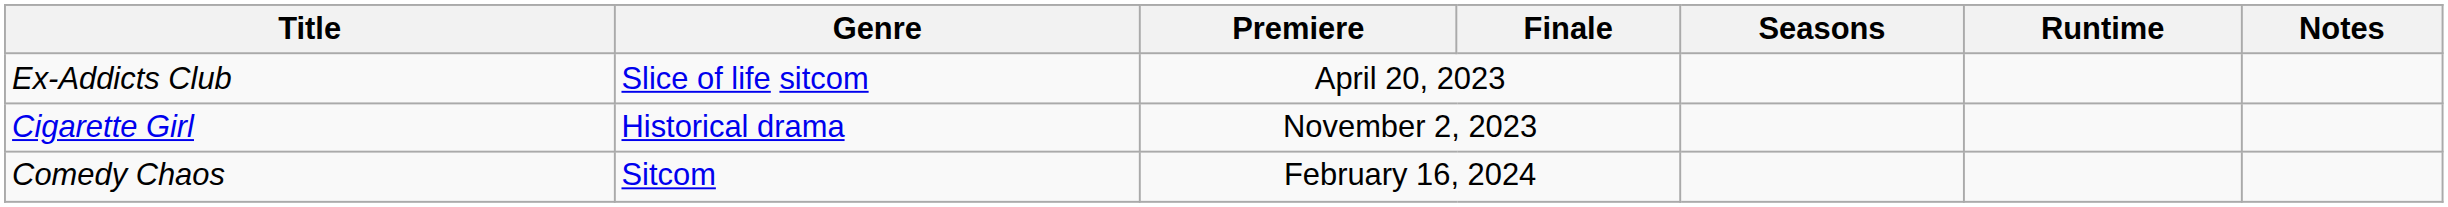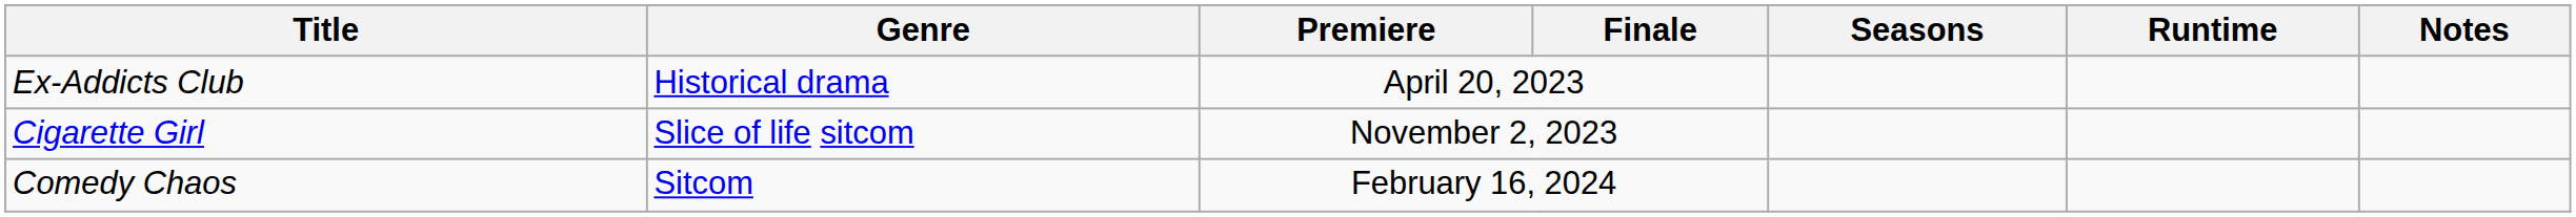Ex-Addicts Club | Genre: Slice of life sitcom -> Historical drama
Cigarette Girl | Genre: Historical drama -> Slice of life sitcom
